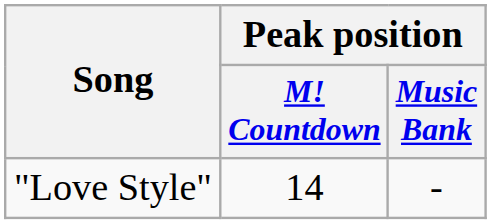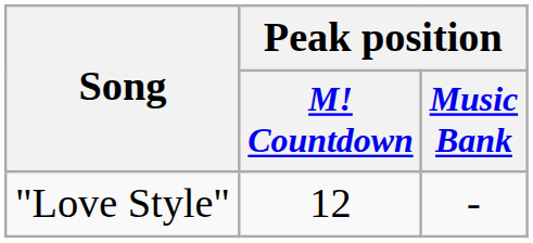"Love Style" | Peak position / M! Countdown: 14 -> 12
